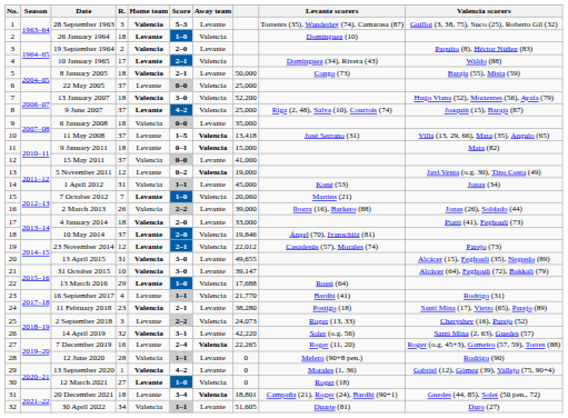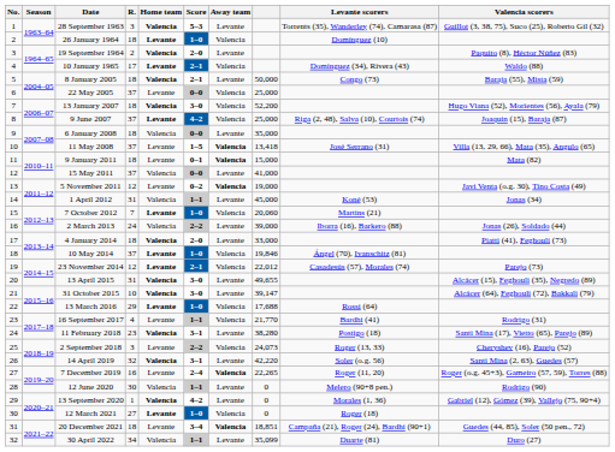2 March 2013 | R.: 26 -> 24
10 May 2014 | Score: 2–0 -> 1–0
11 February 2018 | Score: 2–1 -> 3–1
12 June 2020 | R.: 28 -> 30
20 December 2021 | column 8: 18,801 -> 18,851
30 April 2022 | column 8: 51,605 -> 35,099
